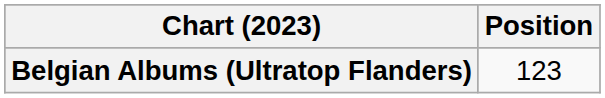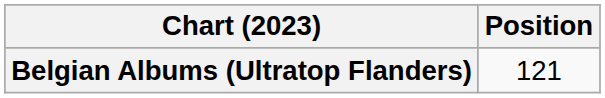Belgian Albums (Ultratop Flanders) | Position: 123 -> 121
